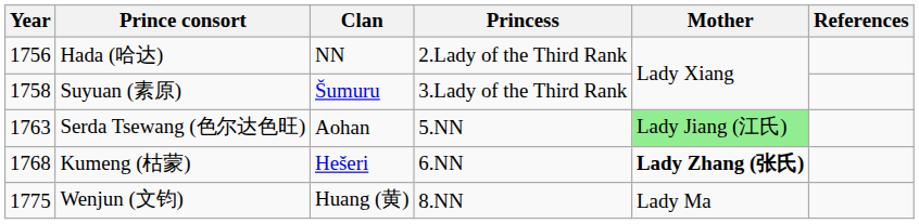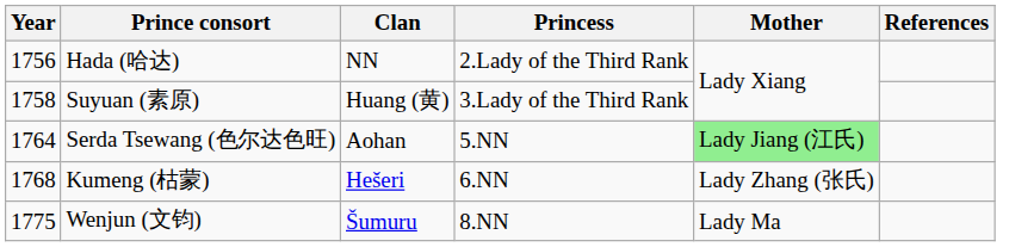Suyuan (素原) | Clan: Šumuru -> Huang (黄)
Serda Tsewang (色尔达色旺) | Year: 1763 -> 1764
Kumeng (枯蒙) | Mother: bold -> normal
Wenjun (文钧) | Clan: Huang (黄) -> Šumuru
